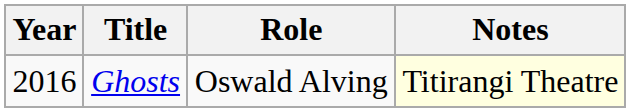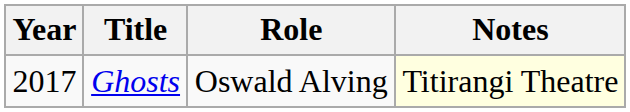Ghosts | Year: 2016 -> 2017
